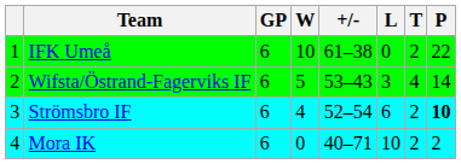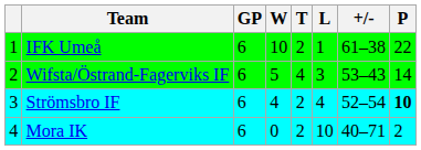columns swapped: T <-> +/-
IFK Umeå | L: 0 -> 1
Strömsbro IF | L: 6 -> 4
